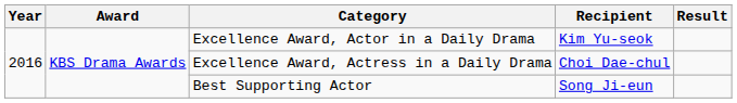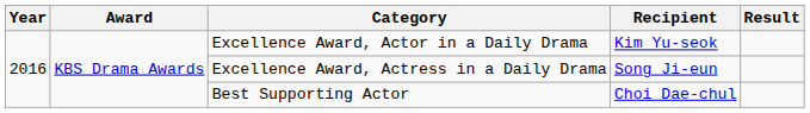Excellence Award, Actress in a Daily Drama | Recipient: Choi Dae-chul -> Song Ji-eun
Best Supporting Actor | Recipient: Song Ji-eun -> Choi Dae-chul
